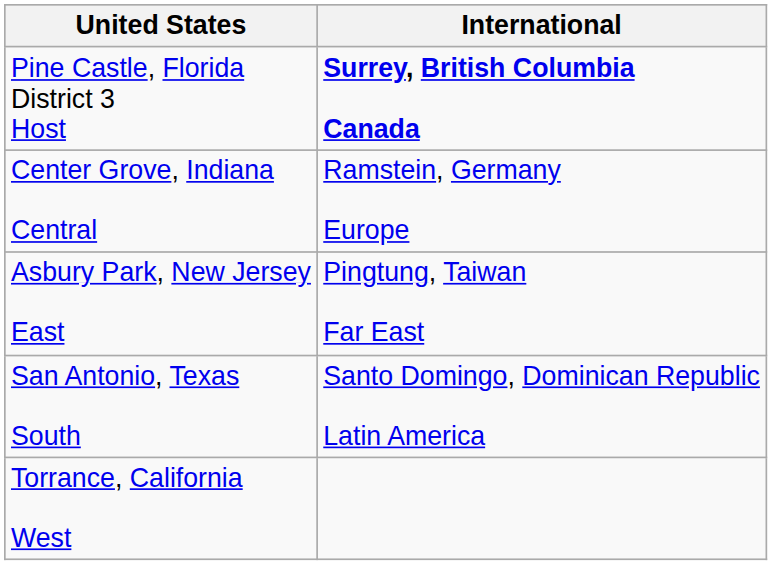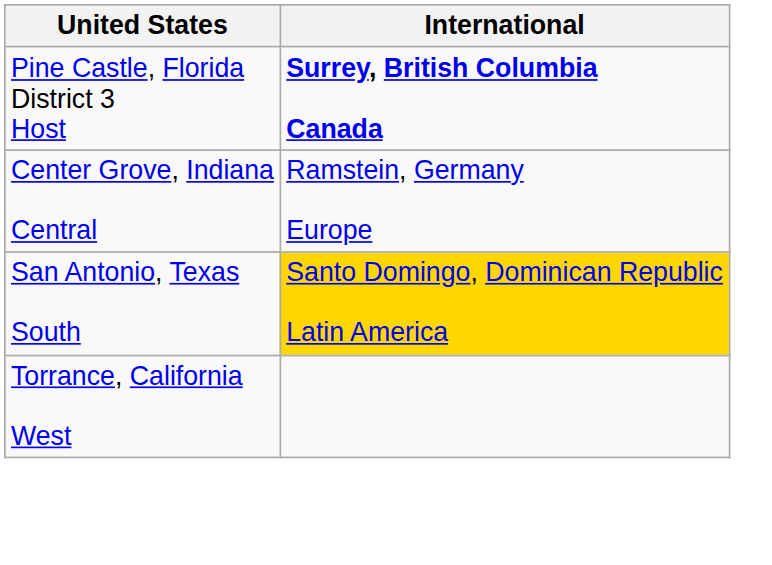- row: Asbury Park, New Jersey East | Pingtung, Taiwan Far East
San Antonio, Texas South | International: no background -> gold background
